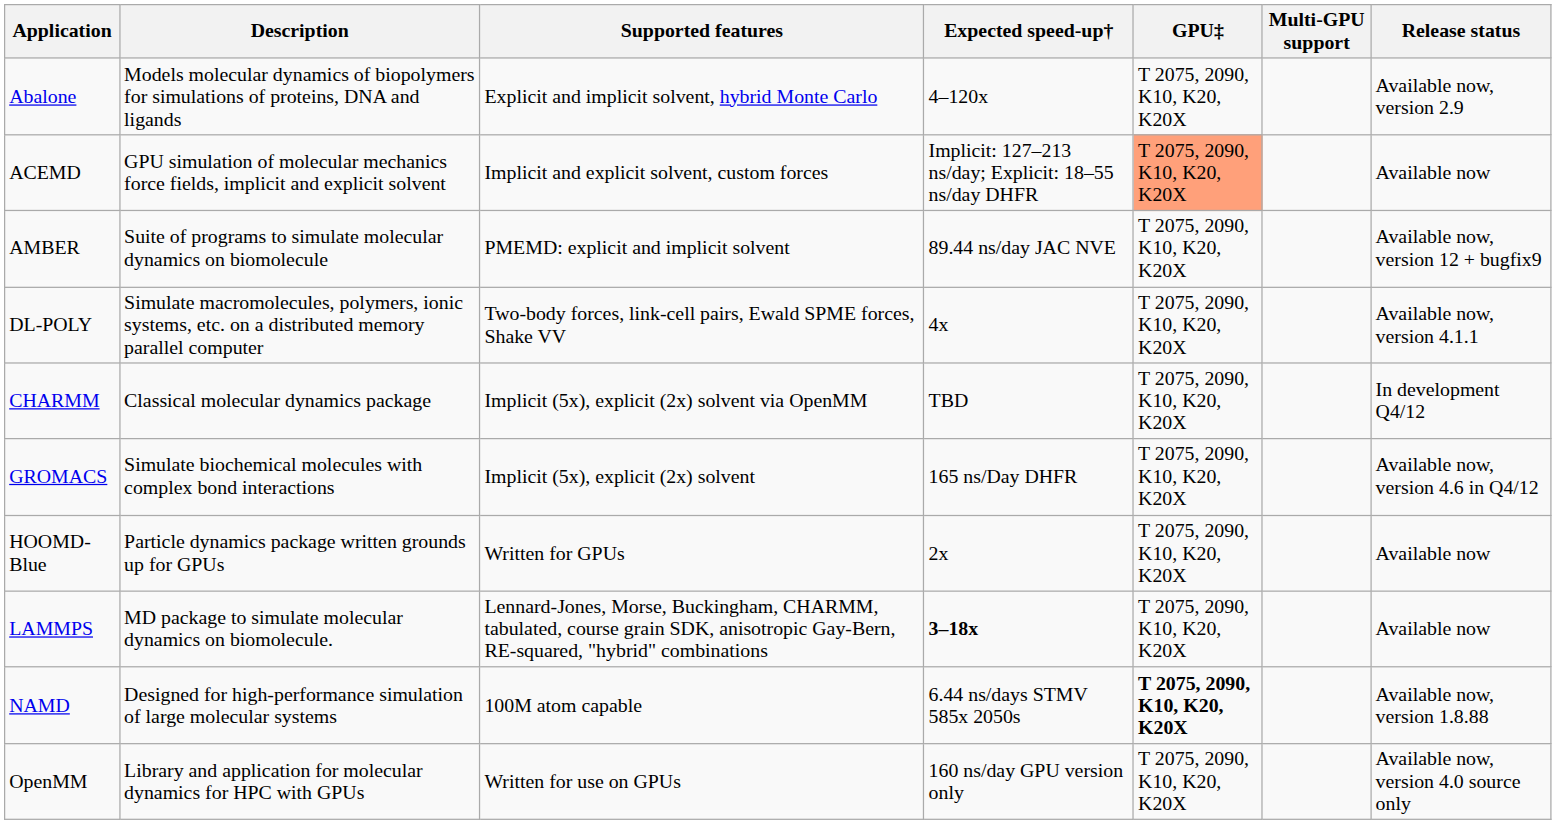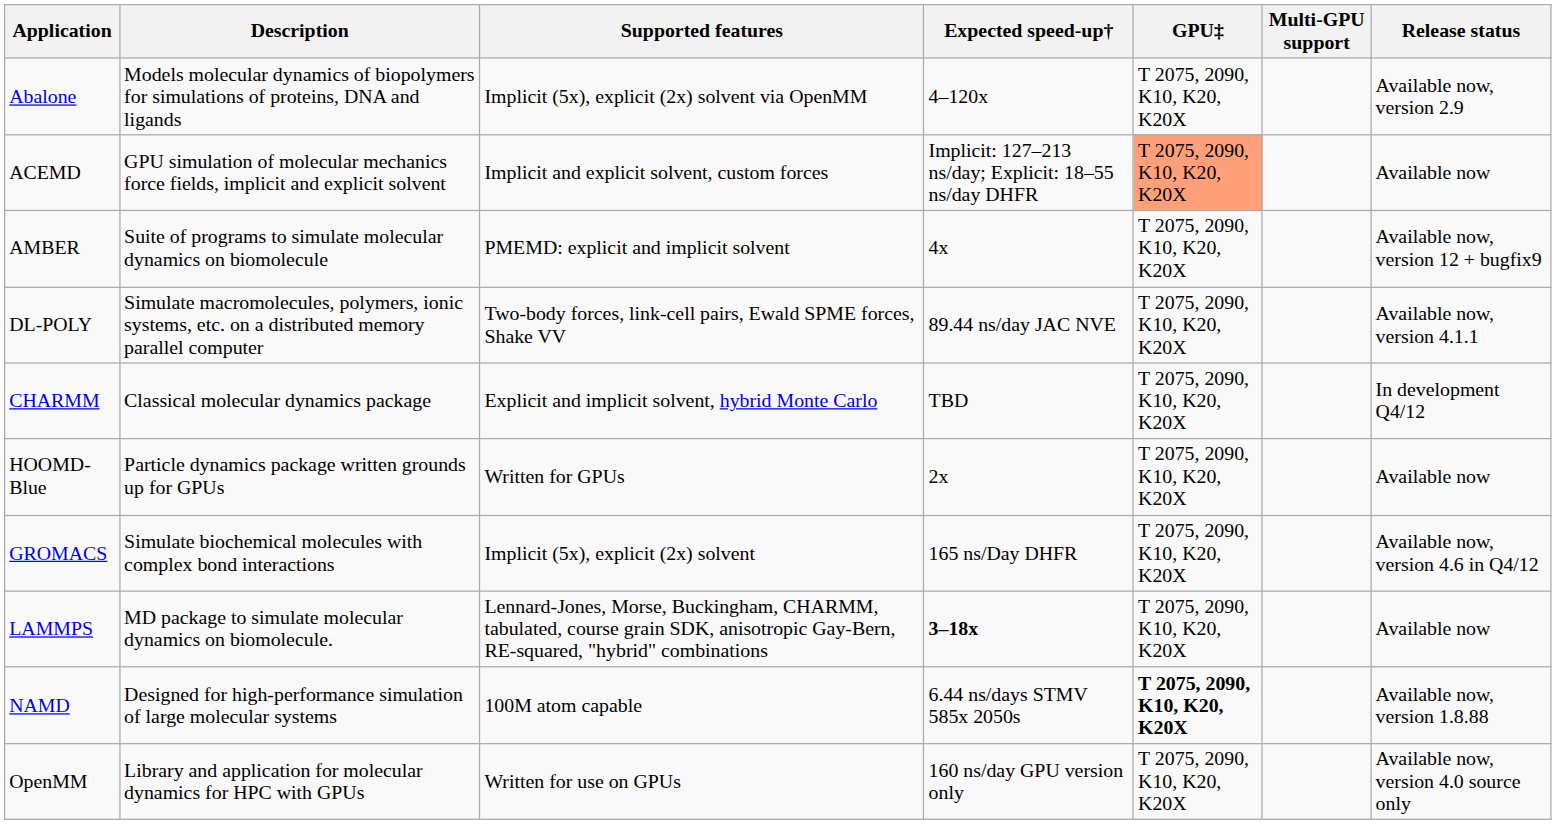Abalone | Supported features: Explicit and implicit solvent, hybrid Monte Carlo -> Implicit (5x), explicit (2x) solvent via OpenMM
AMBER | Expected speed-up†: 89.44 ns/day JAC NVE -> 4x
DL-POLY | Expected speed-up†: 4x -> 89.44 ns/day JAC NVE
CHARMM | Supported features: Implicit (5x), explicit (2x) solvent via OpenMM -> Explicit and implicit solvent, hybrid Monte Carlo
rows swapped: GROMACS <-> HOOMD-Blue
